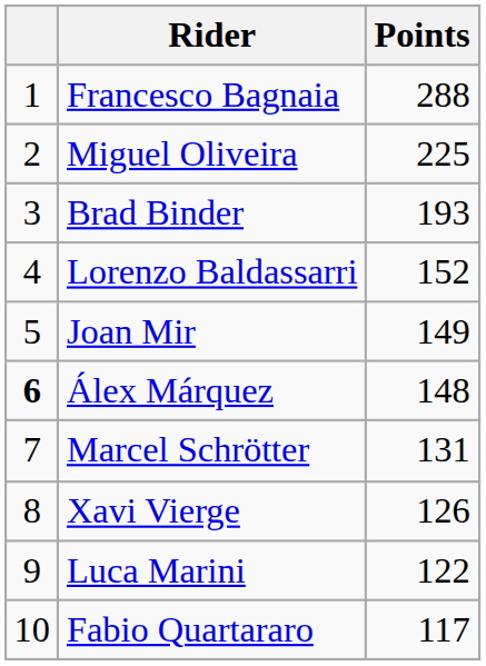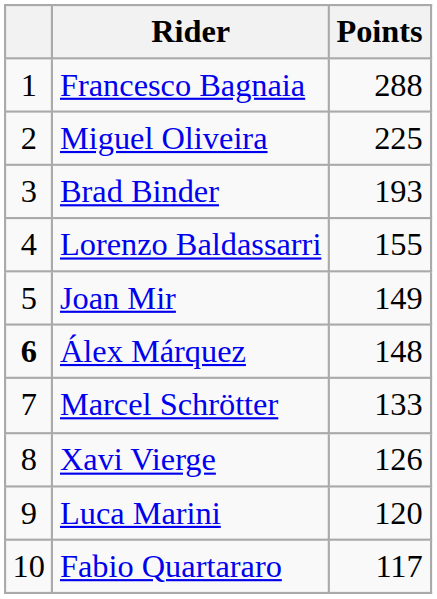Lorenzo Baldassarri | Points: 152 -> 155
Marcel Schrötter | Points: 131 -> 133
Luca Marini | Points: 122 -> 120
